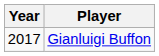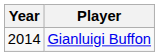Gianluigi Buffon | Year: 2017 -> 2014
